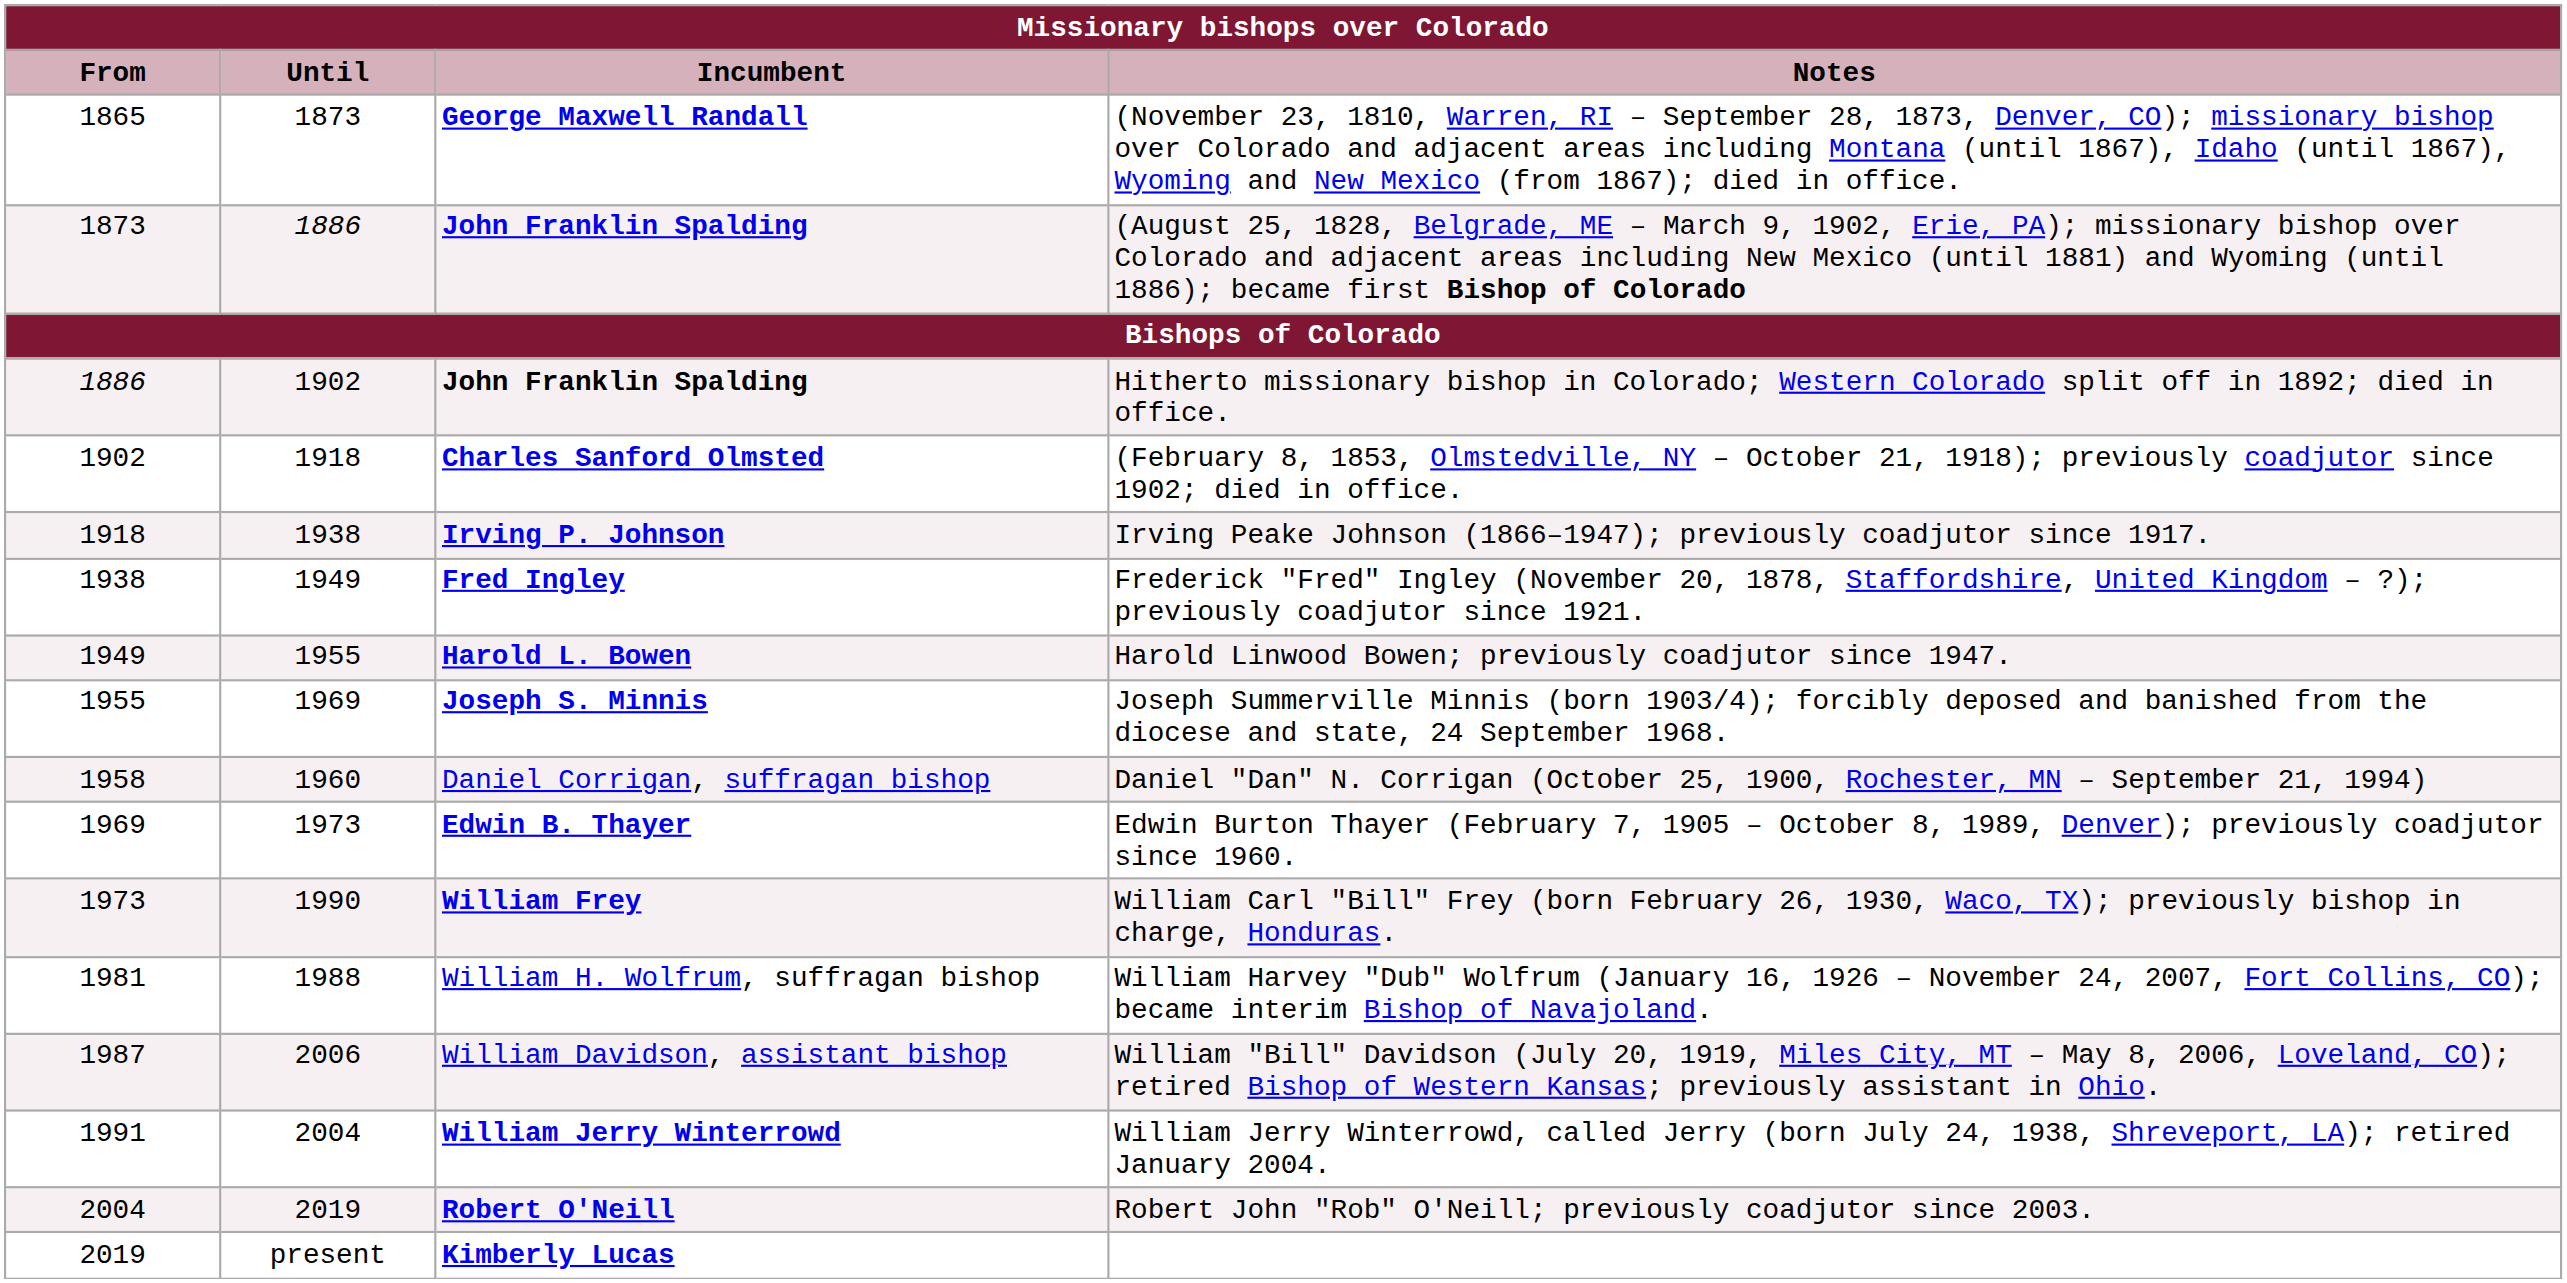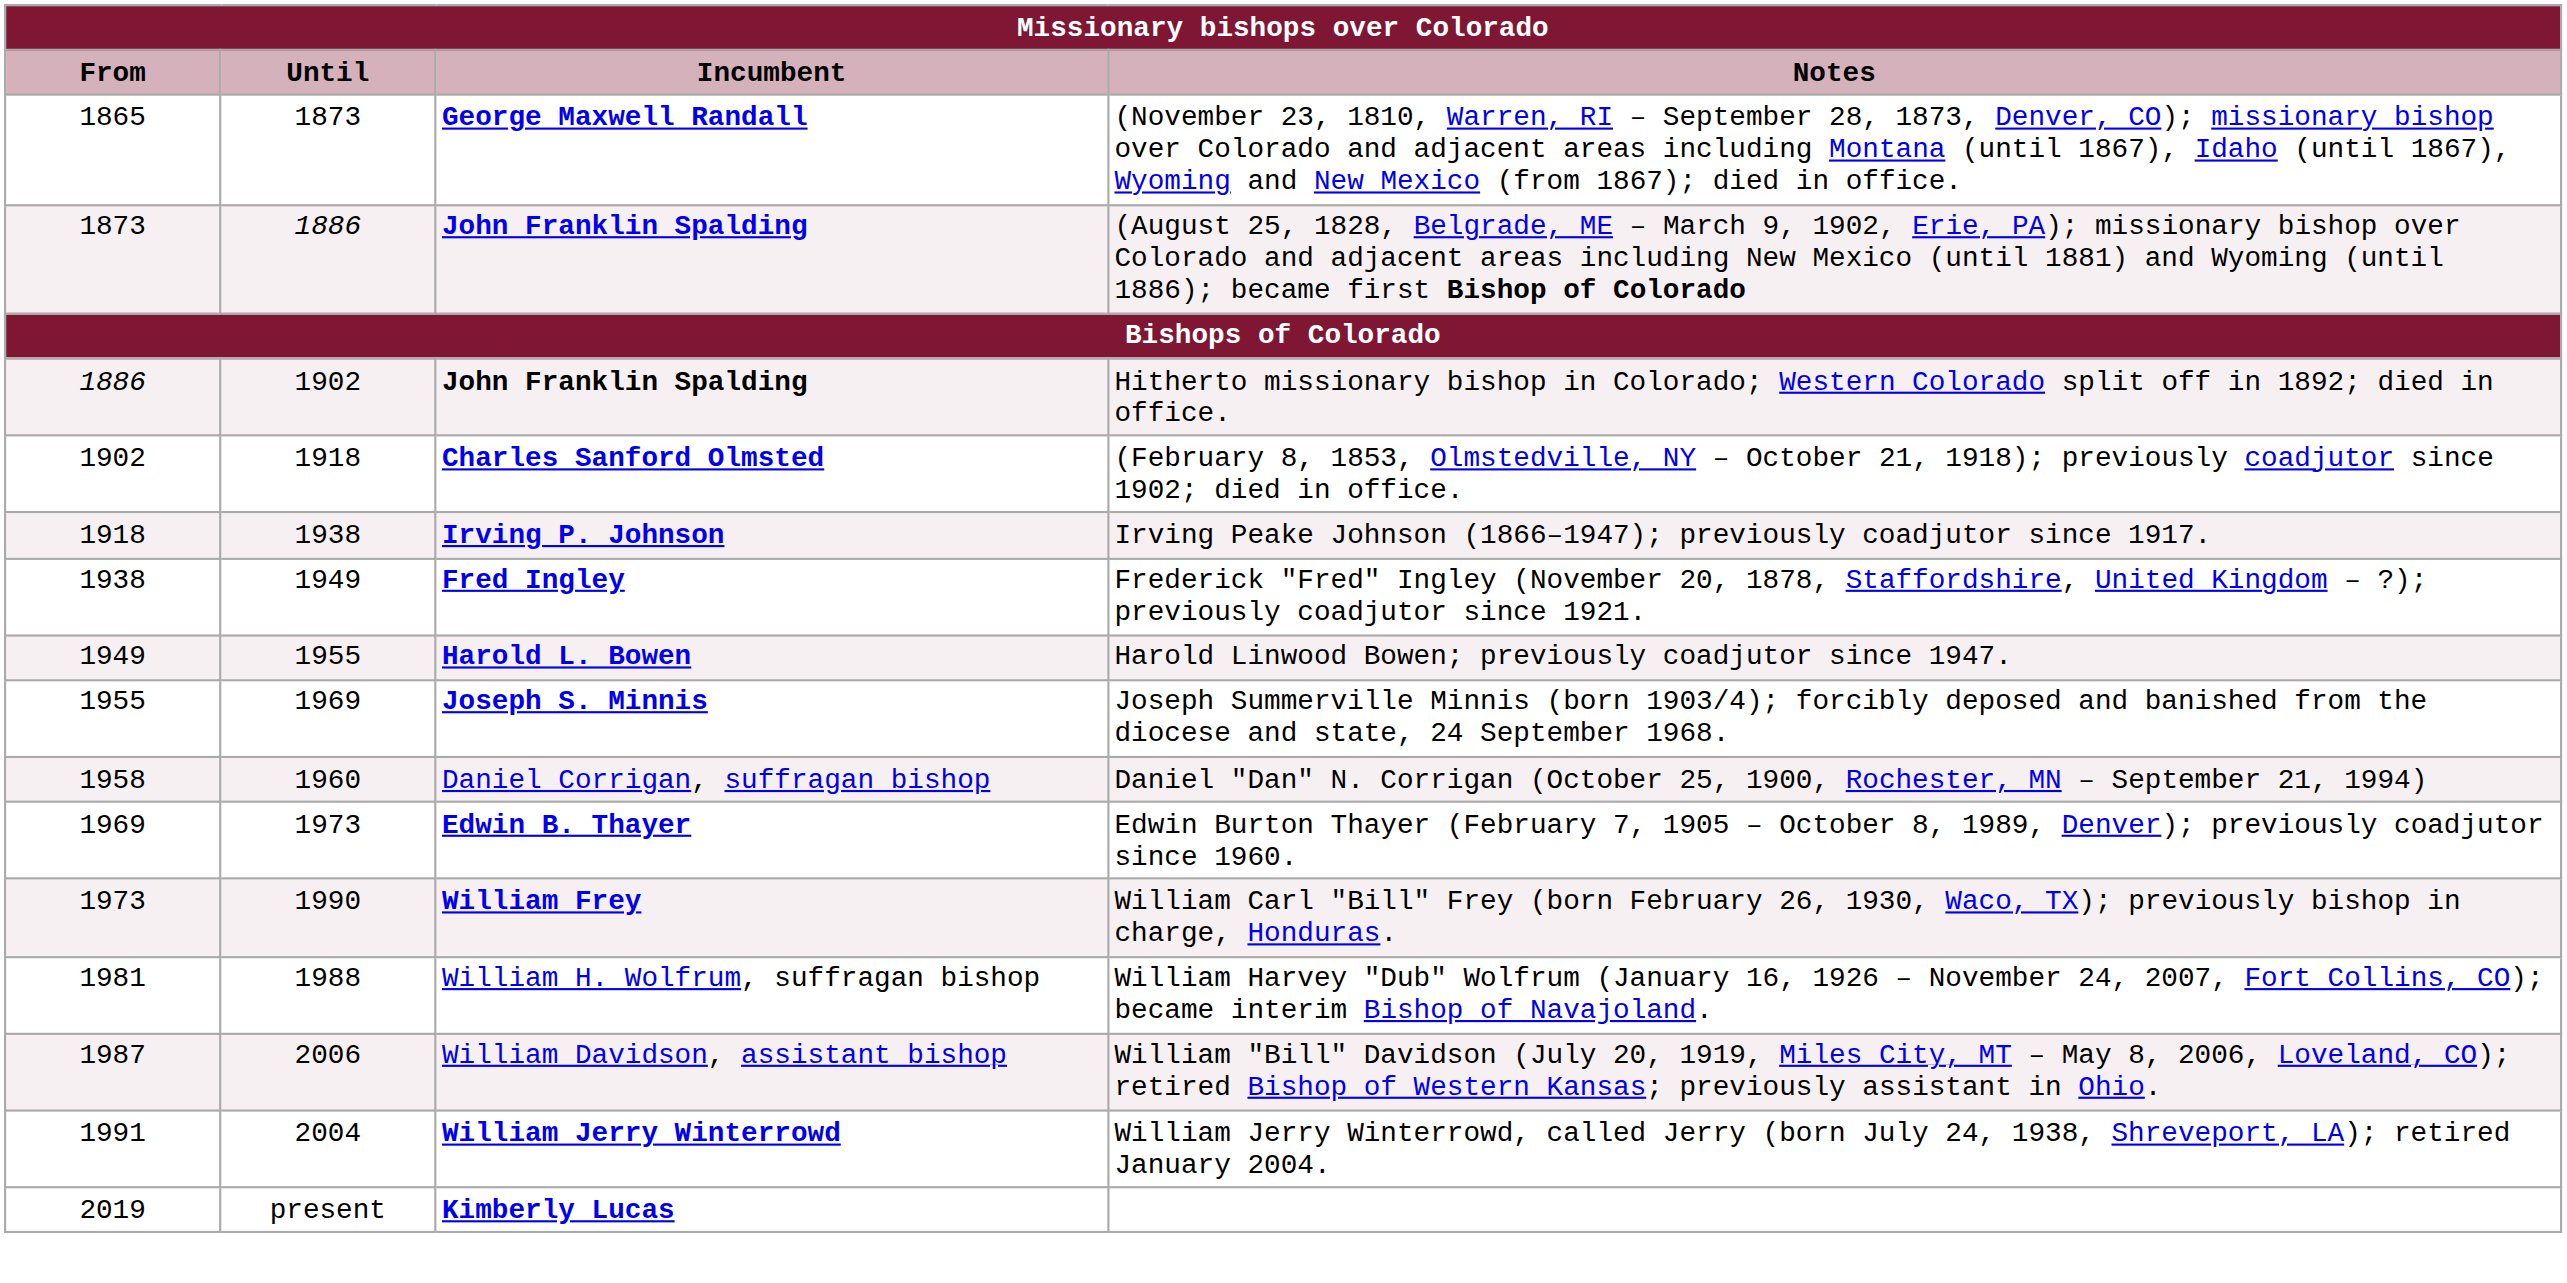- row: 2004 | 2019 | Robert O'Neill | Robert John "Rob" O'Neill; previously coadjutor since 2003.
